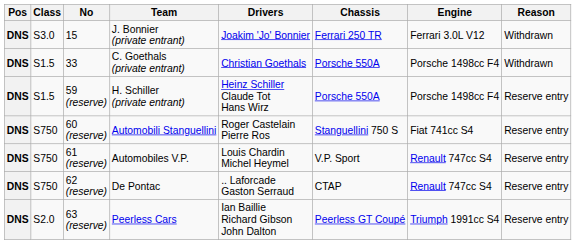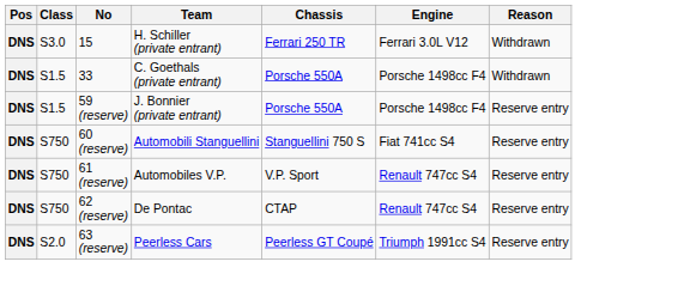- column: Drivers | Joakim 'Jo' Bonnier | Christian Goethals | Heinz Schiller Claude Tot Hans Wirz | Roger Castelain Pierre Ros | Louis Chardin Michel Heymel | .. Laforcade Gaston Serraud | Ian Baillie Richard Gibson John Dalton
15 | Team: J. Bonnier (private entrant) -> H. Schiller (private entrant)
59 (reserve) | Team: H. Schiller (private entrant) -> J. Bonnier (private entrant)
